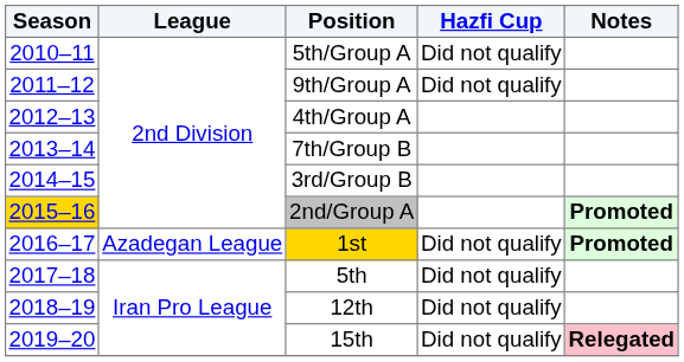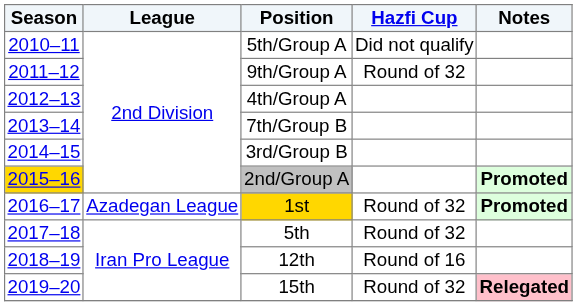9th/Group A | Hazfi Cup: Did not qualify -> Round of 32
1st | Hazfi Cup: Did not qualify -> Round of 32
5th | Hazfi Cup: Did not qualify -> Round of 32
12th | Hazfi Cup: Did not qualify -> Round of 16
15th | Hazfi Cup: Did not qualify -> Round of 32
